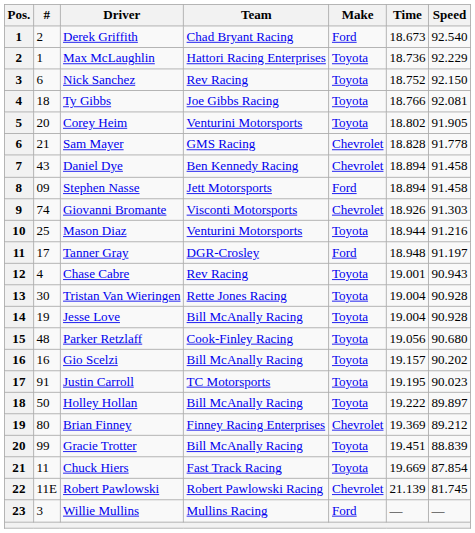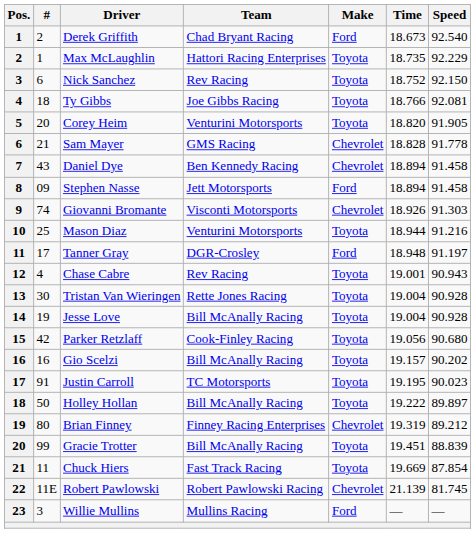Max McLaughlin | Time: 18.736 -> 18.735
Corey Heim | Time: 18.802 -> 18.820
Parker Retzlaff | #: 48 -> 42
Brian Finney | Time: 19.369 -> 19.319
